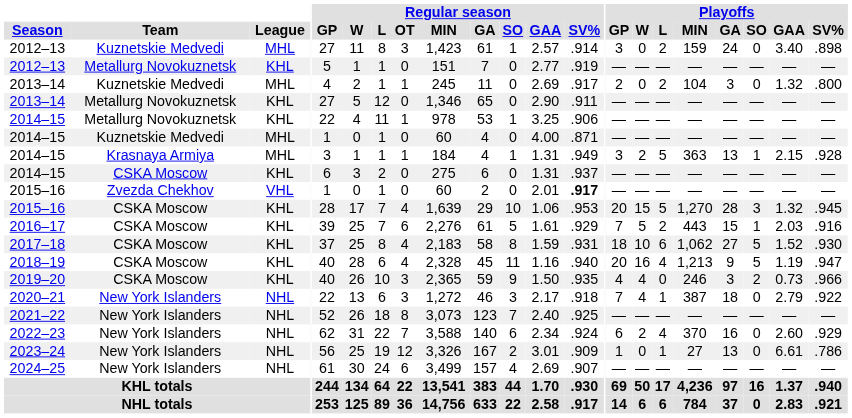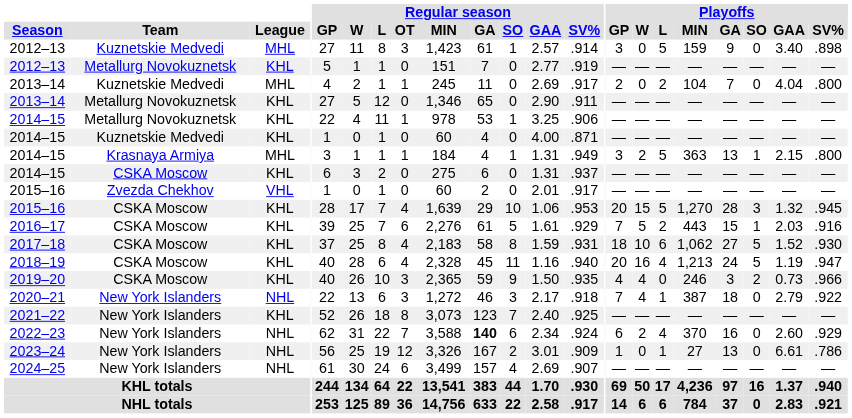2012–13 / Kuznetskie Medvedi | Playoffs / L: 2 -> 5
2012–13 / Kuznetskie Medvedi | Playoffs / GA: 24 -> 9
2013–14 / Kuznetskie Medvedi | Playoffs / GA: 3 -> 7
2013–14 / Kuznetskie Medvedi | Playoffs / GAA: 1.32 -> 4.04
2014–15 / Kuznetskie Medvedi | League: MHL -> KHL
2014–15 / Krasnaya Armiya | Playoffs / SV%: .928 -> .800
2015–16 / Zvezda Chekhov | Regular season / SV%: bold -> normal
2018–19 | Playoffs / GA: 9 -> 24
2021–22 | League: NHL -> KHL
2022–23 | Regular season / GA: normal -> bold
